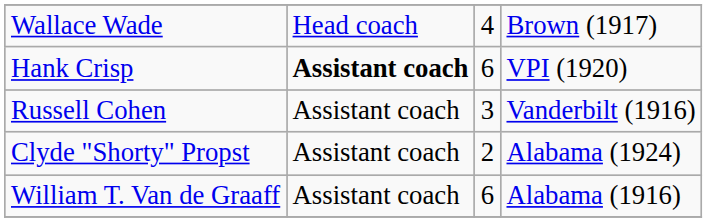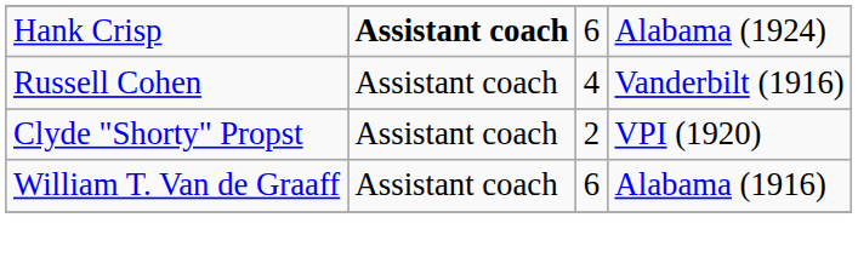- row: Wallace Wade | Head coach | 4 | Brown (1917)
Hank Crisp | column 4: VPI (1920) -> Alabama (1924)
Russell Cohen | column 3: 3 -> 4
Clyde "Shorty" Propst | column 4: Alabama (1924) -> VPI (1920)
